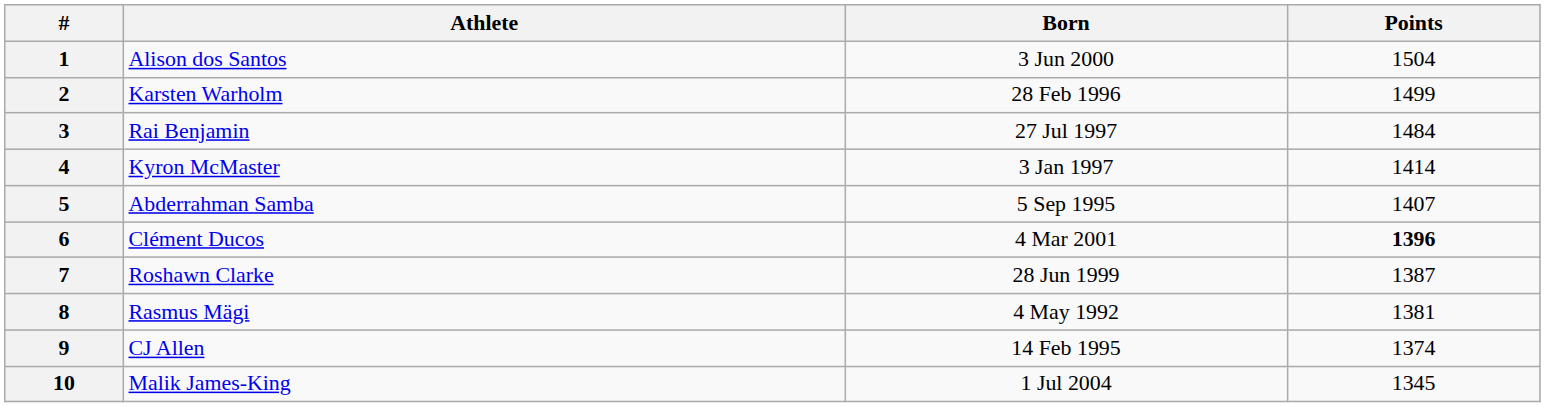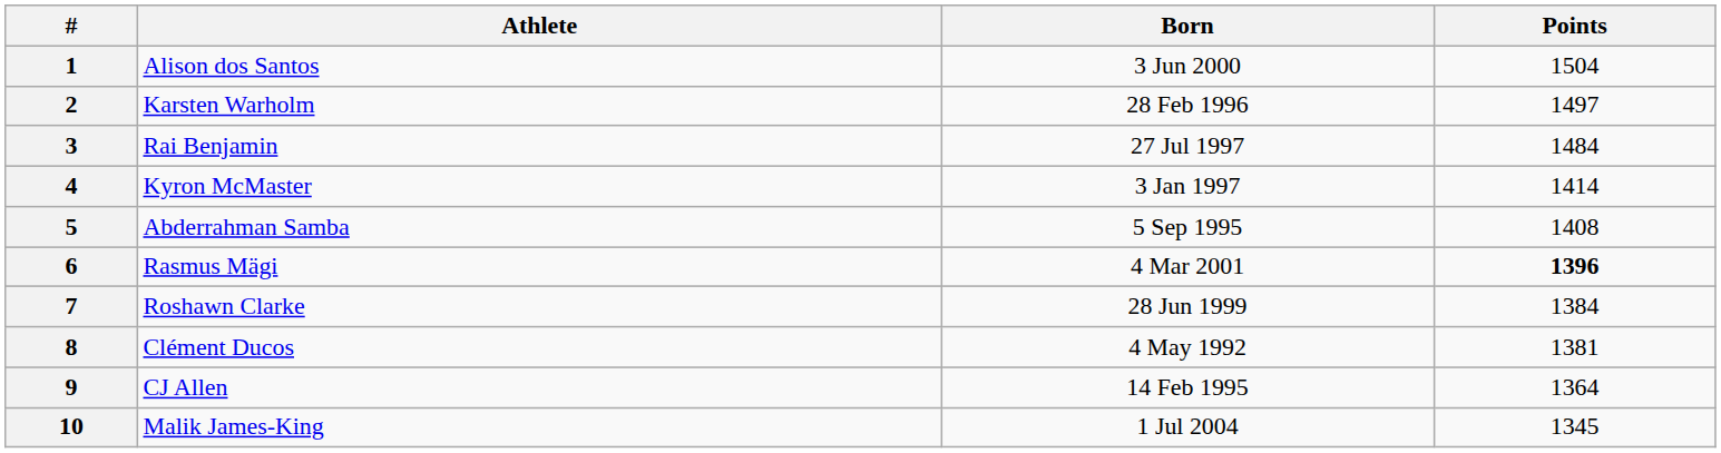2 | Points: 1499 -> 1497
5 | Points: 1407 -> 1408
6 | Athlete: Clément Ducos -> Rasmus Mägi
7 | Points: 1387 -> 1384
8 | Athlete: Rasmus Mägi -> Clément Ducos
9 | Points: 1374 -> 1364
